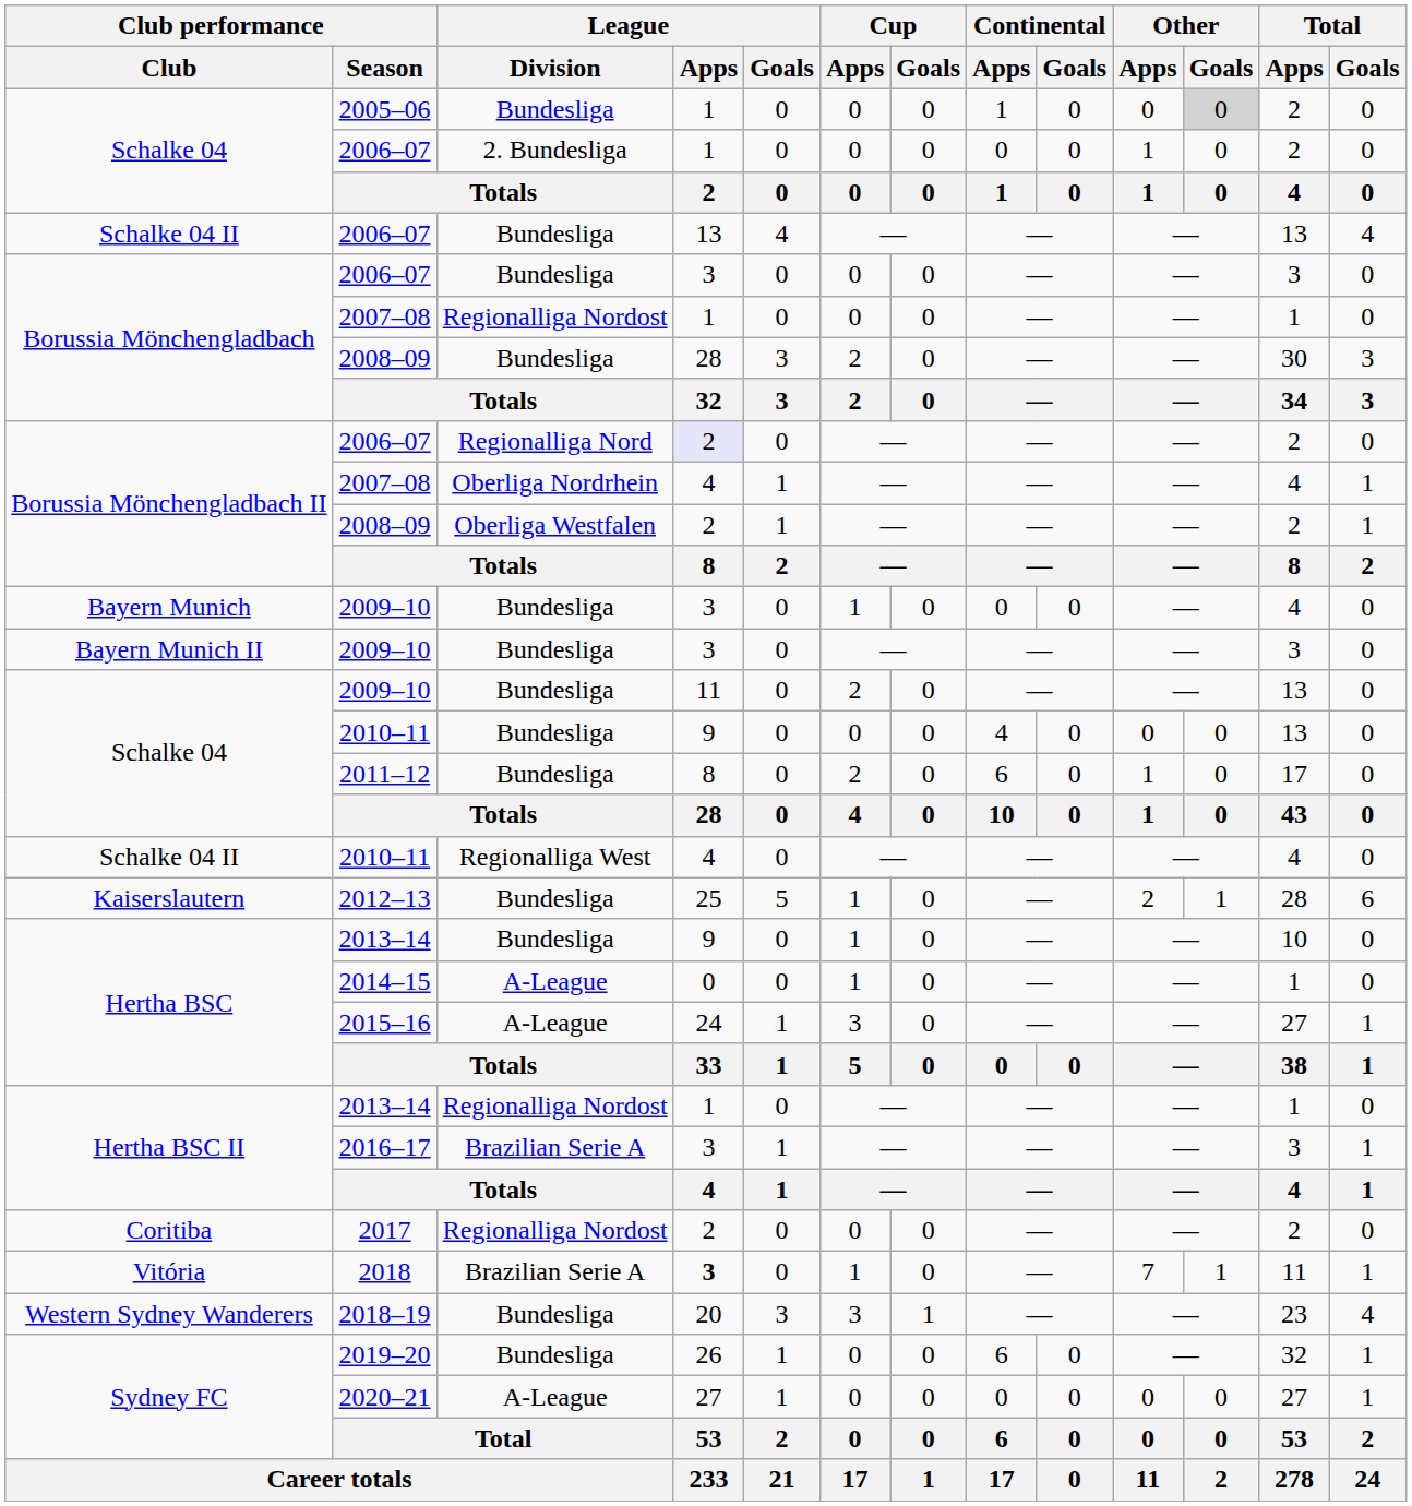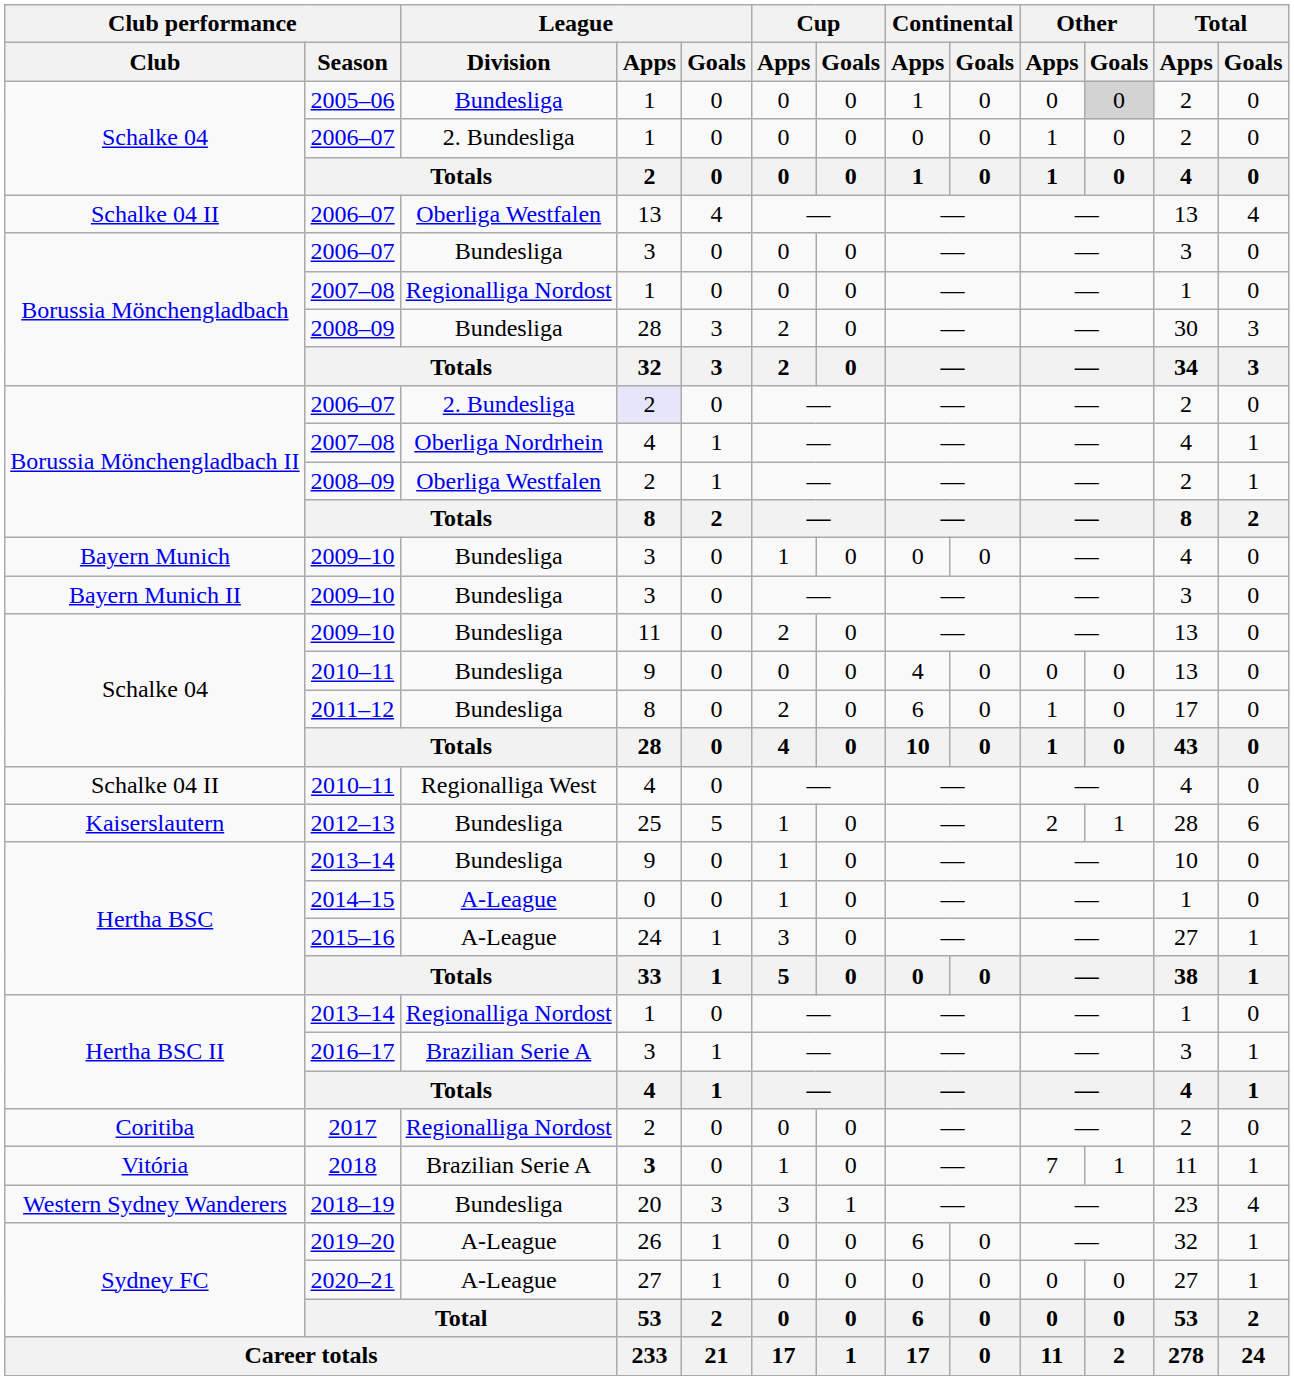Schalke 04 II / 2006–07 | League / Division: Bundesliga -> Oberliga Westfalen
Borussia Mönchengladbach II / 2006–07 | League / Division: Regionalliga Nord -> 2. Bundesliga
2019–20 | League / Division: Bundesliga -> A-League
